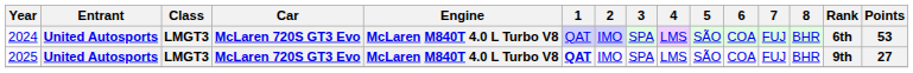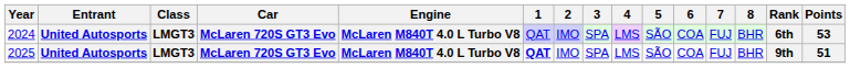2025 | Points: 27 -> 51
